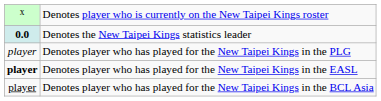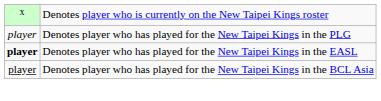- row: 0.0 | Denotes the New Taipei Kings statistics leader
